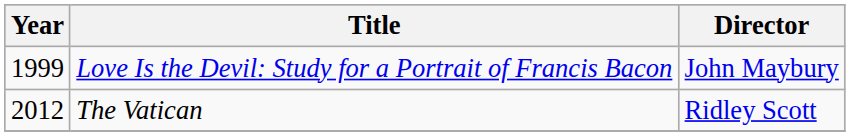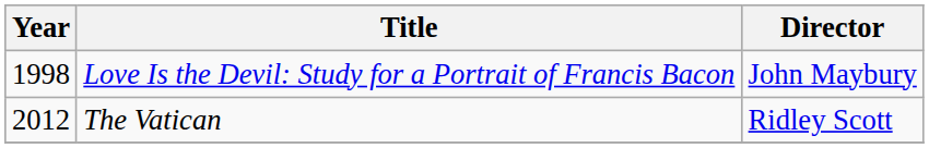Love Is the Devil: Study for a Portrait of Francis Bacon | Year: 1999 -> 1998
